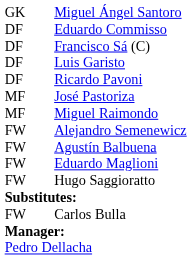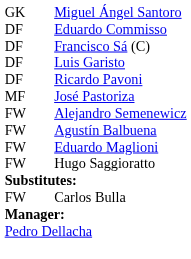- row: MF | Miguel Raimondo
